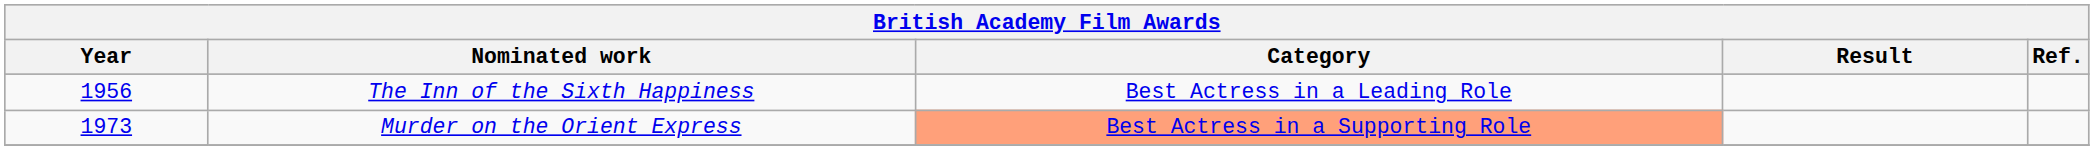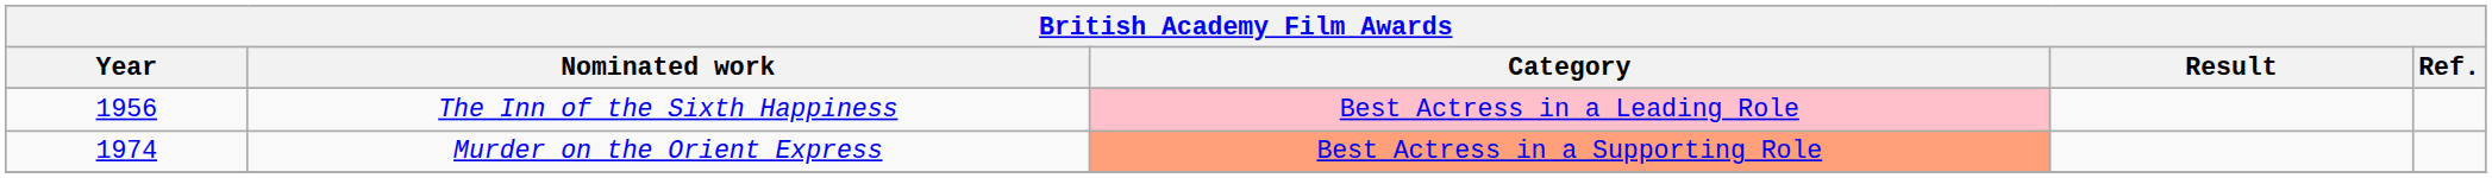The Inn of the Sixth Happiness | Category: no background -> pink background
Murder on the Orient Express | Year: 1973 -> 1974
